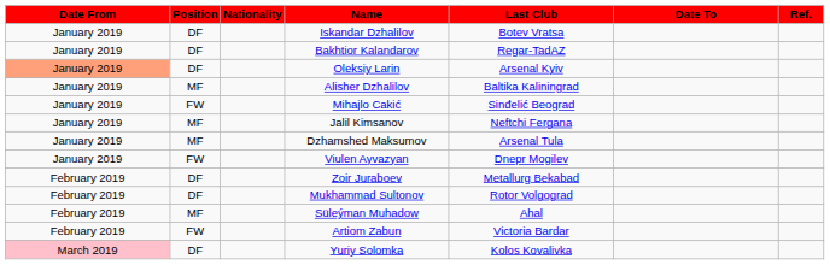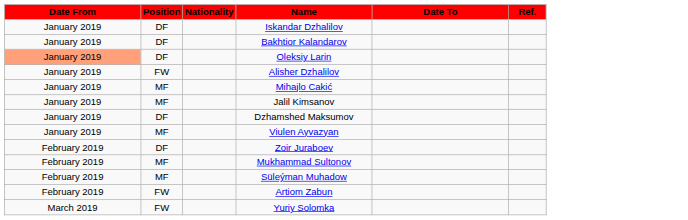- column: Last Club | Botev Vratsa | Regar-TadAZ | Arsenal Kyiv | Baltika Kaliningrad | Sinđelić Beograd | Neftchi Fergana | Arsenal Tula | Dnepr Mogilev | Metallurg Bekabad | Rotor Volgograd | Ahal | Victoria Bardar | Kolos Kovalivka
Alisher Dzhalilov | Position: MF -> FW
Mihajlo Cakić | Position: FW -> MF
Dzhamshed Maksumov | Position: MF -> DF
Viulen Ayvazyan | Position: FW -> MF
Mukhammad Sultonov | Position: DF -> MF
Yuriy Solomka | Date From: pink background -> no background
Yuriy Solomka | Position: DF -> FW
